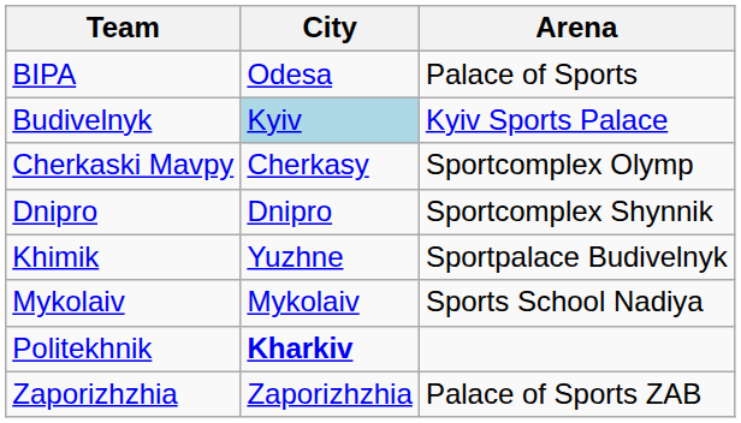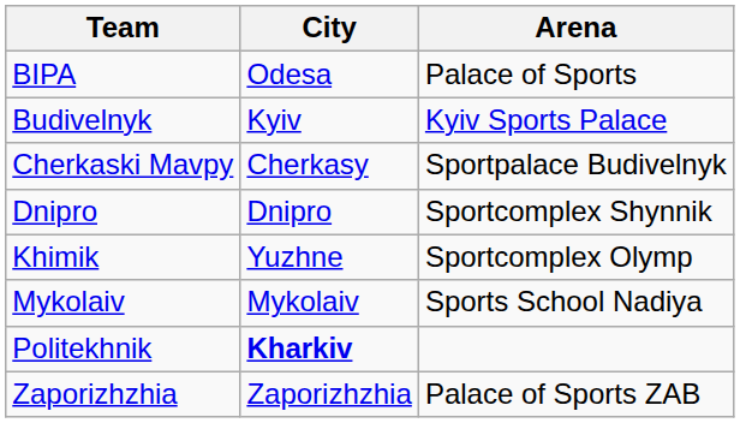Budivelnyk | City: lightblue background -> no background
Cherkaski Mavpy | Arena: Sportcomplex Olymp -> Sportpalace Budivelnyk
Khimik | Arena: Sportpalace Budivelnyk -> Sportcomplex Olymp
